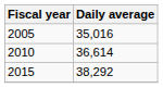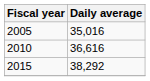2010 | Daily average: 36,614 -> 36,616
